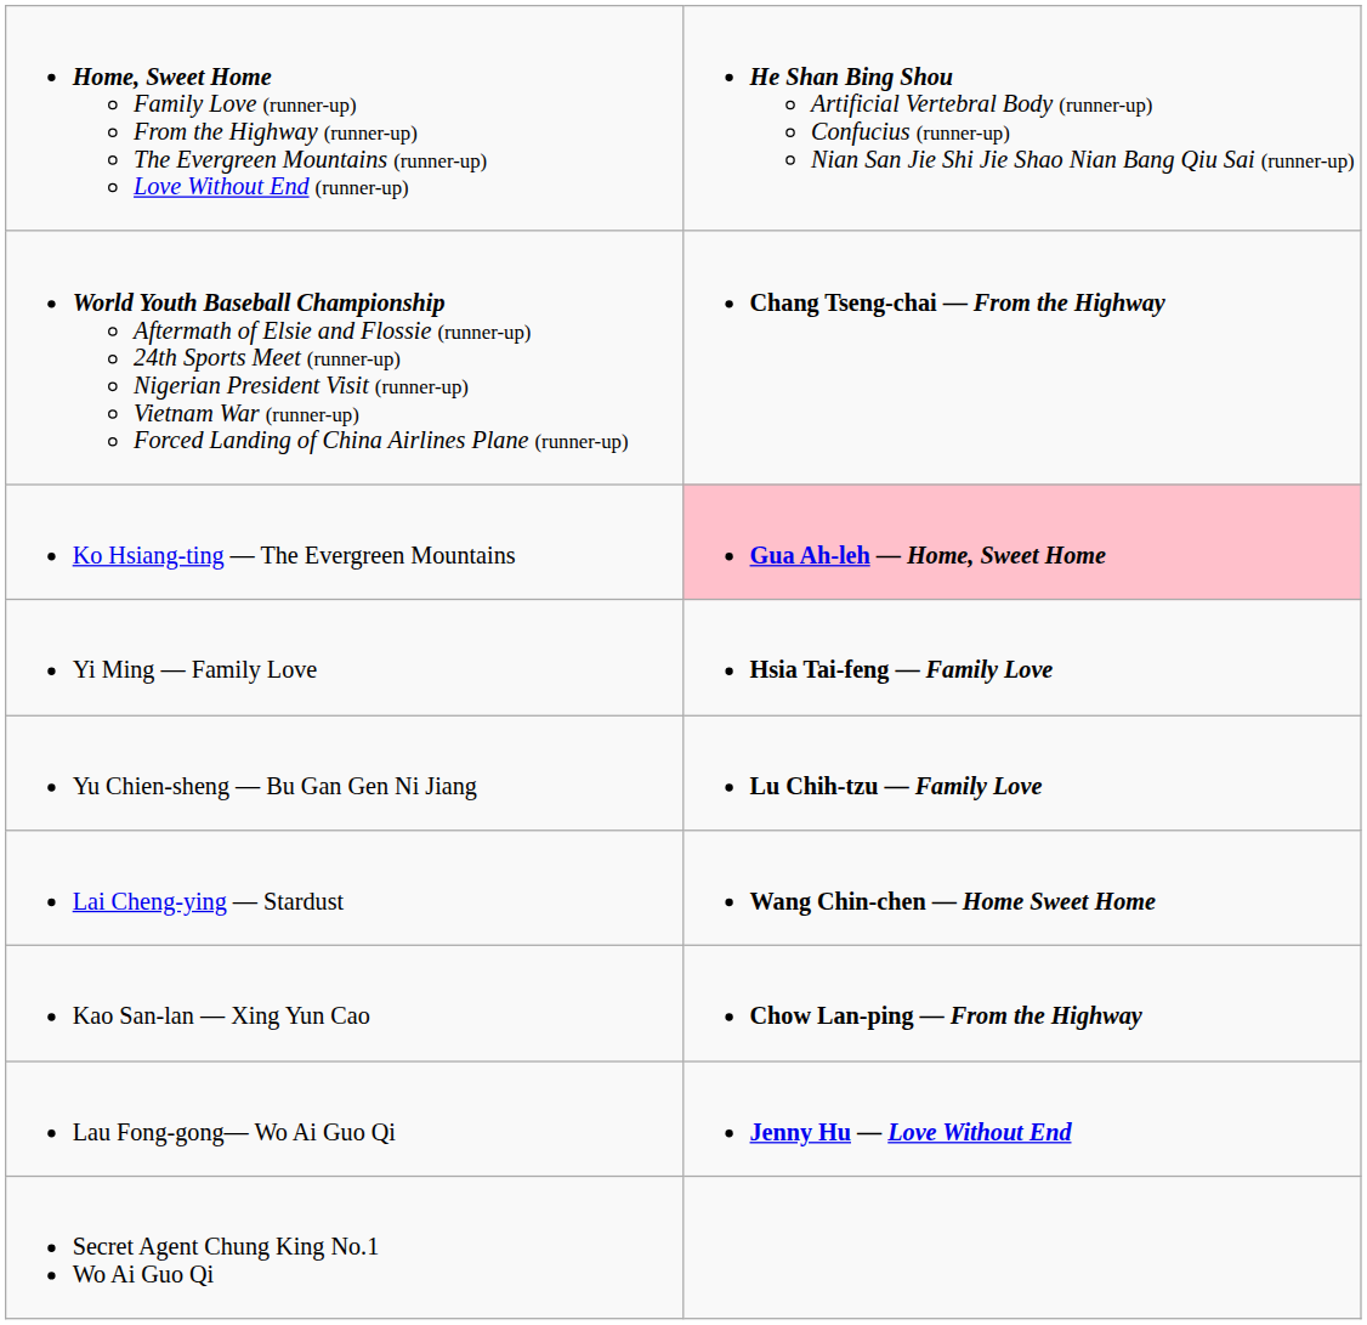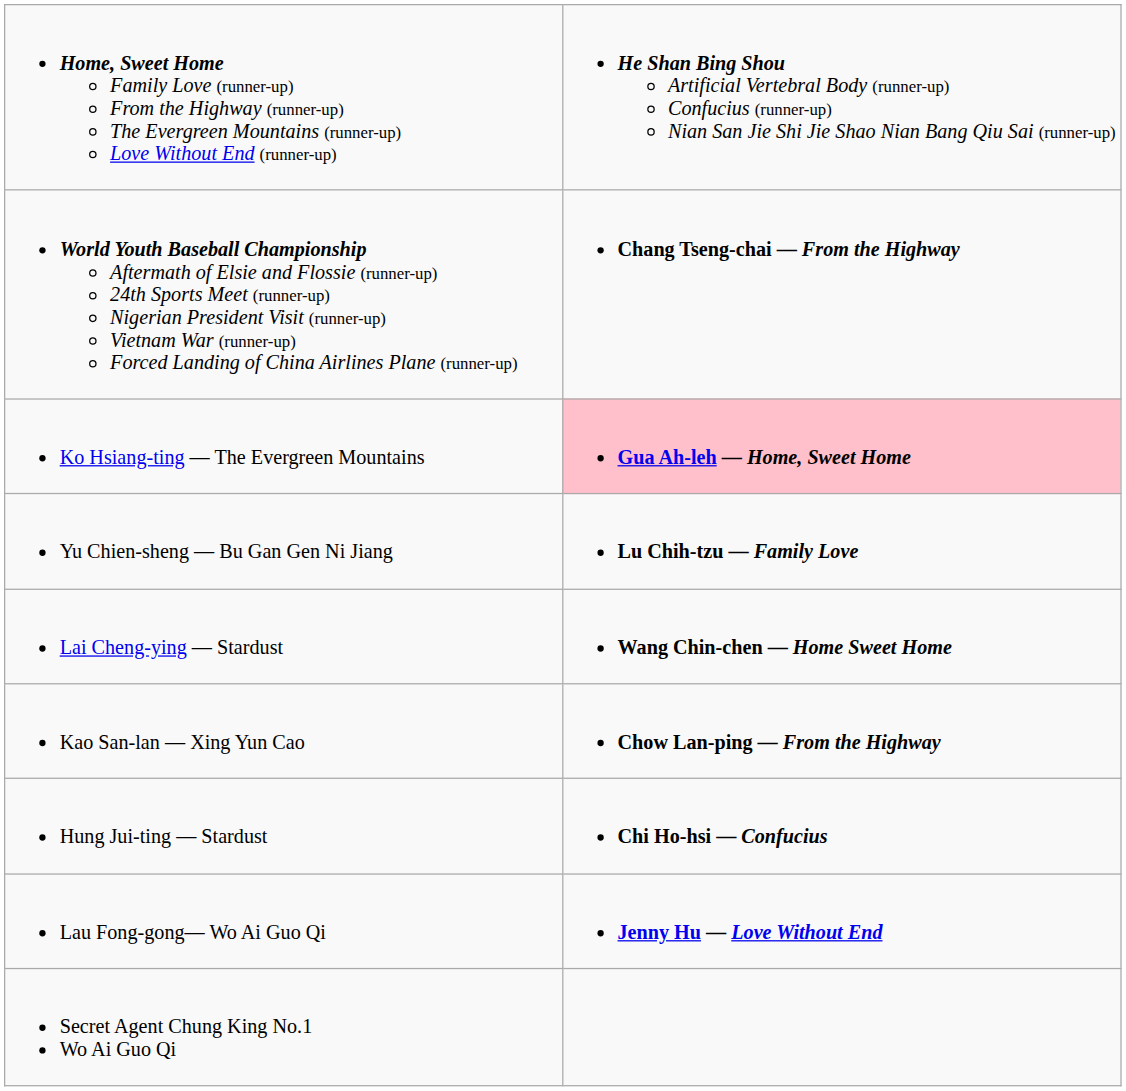- row: Yi Ming — Family Love | Hsia Tai-feng — Family Love
+ row: Hung Jui-ting — Stardust | Chi Ho-hsi — Confucius
